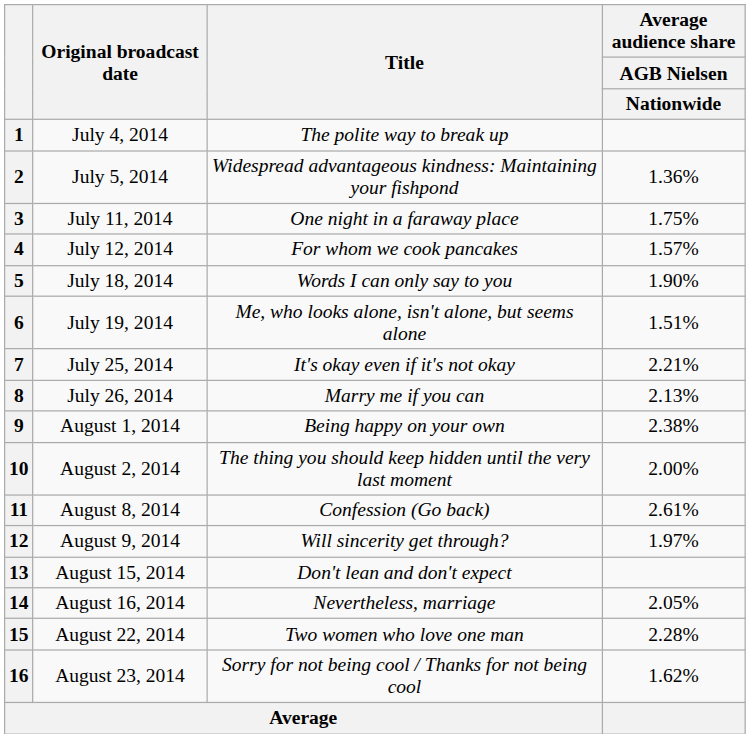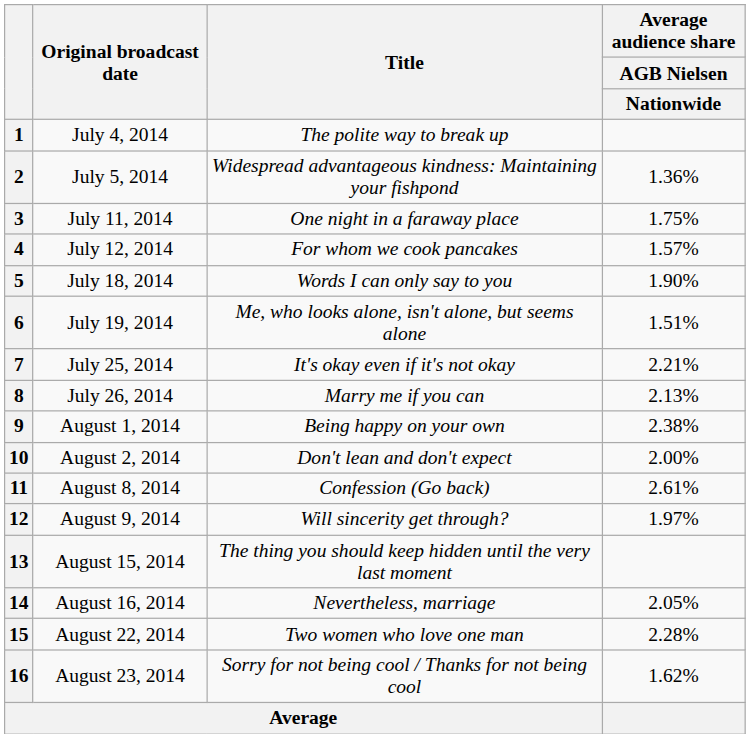10 | Title: The thing you should keep hidden until the very last moment -> Don't lean and don't expect
13 | Title: Don't lean and don't expect -> The thing you should keep hidden until the very last moment
